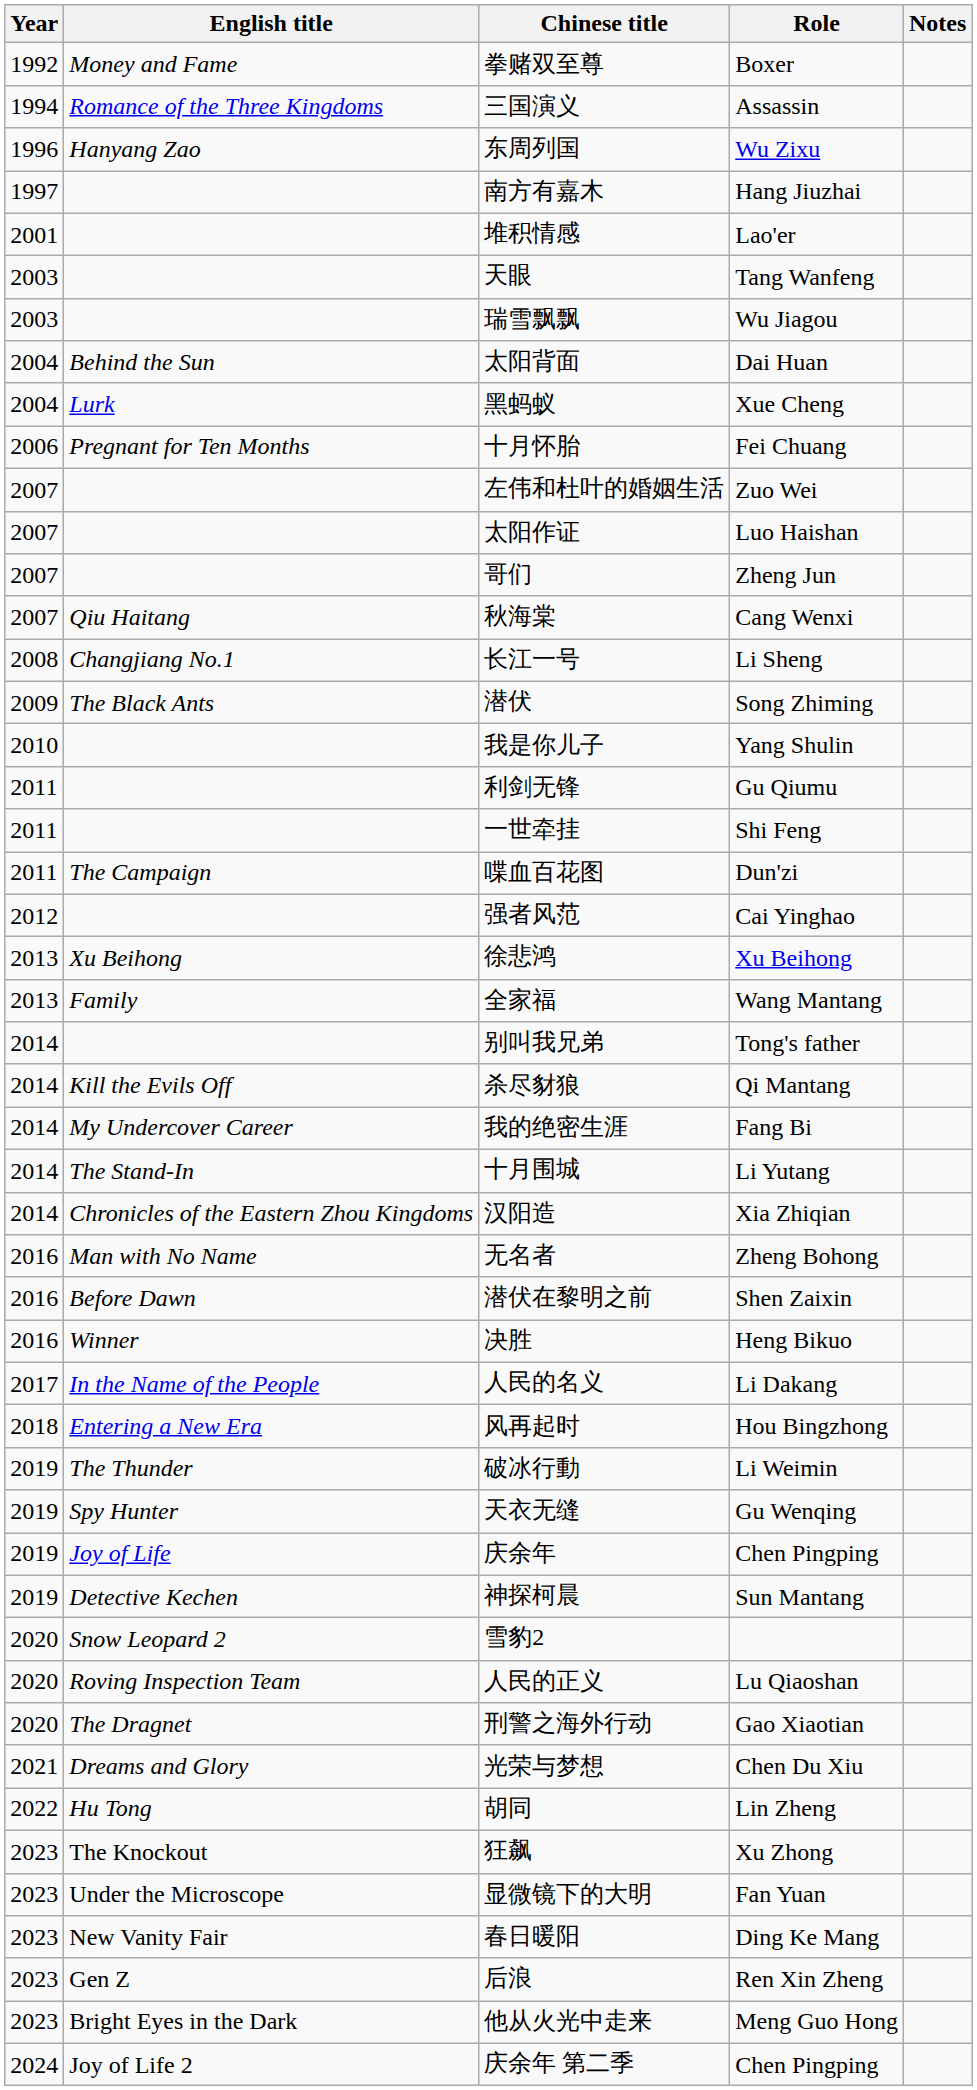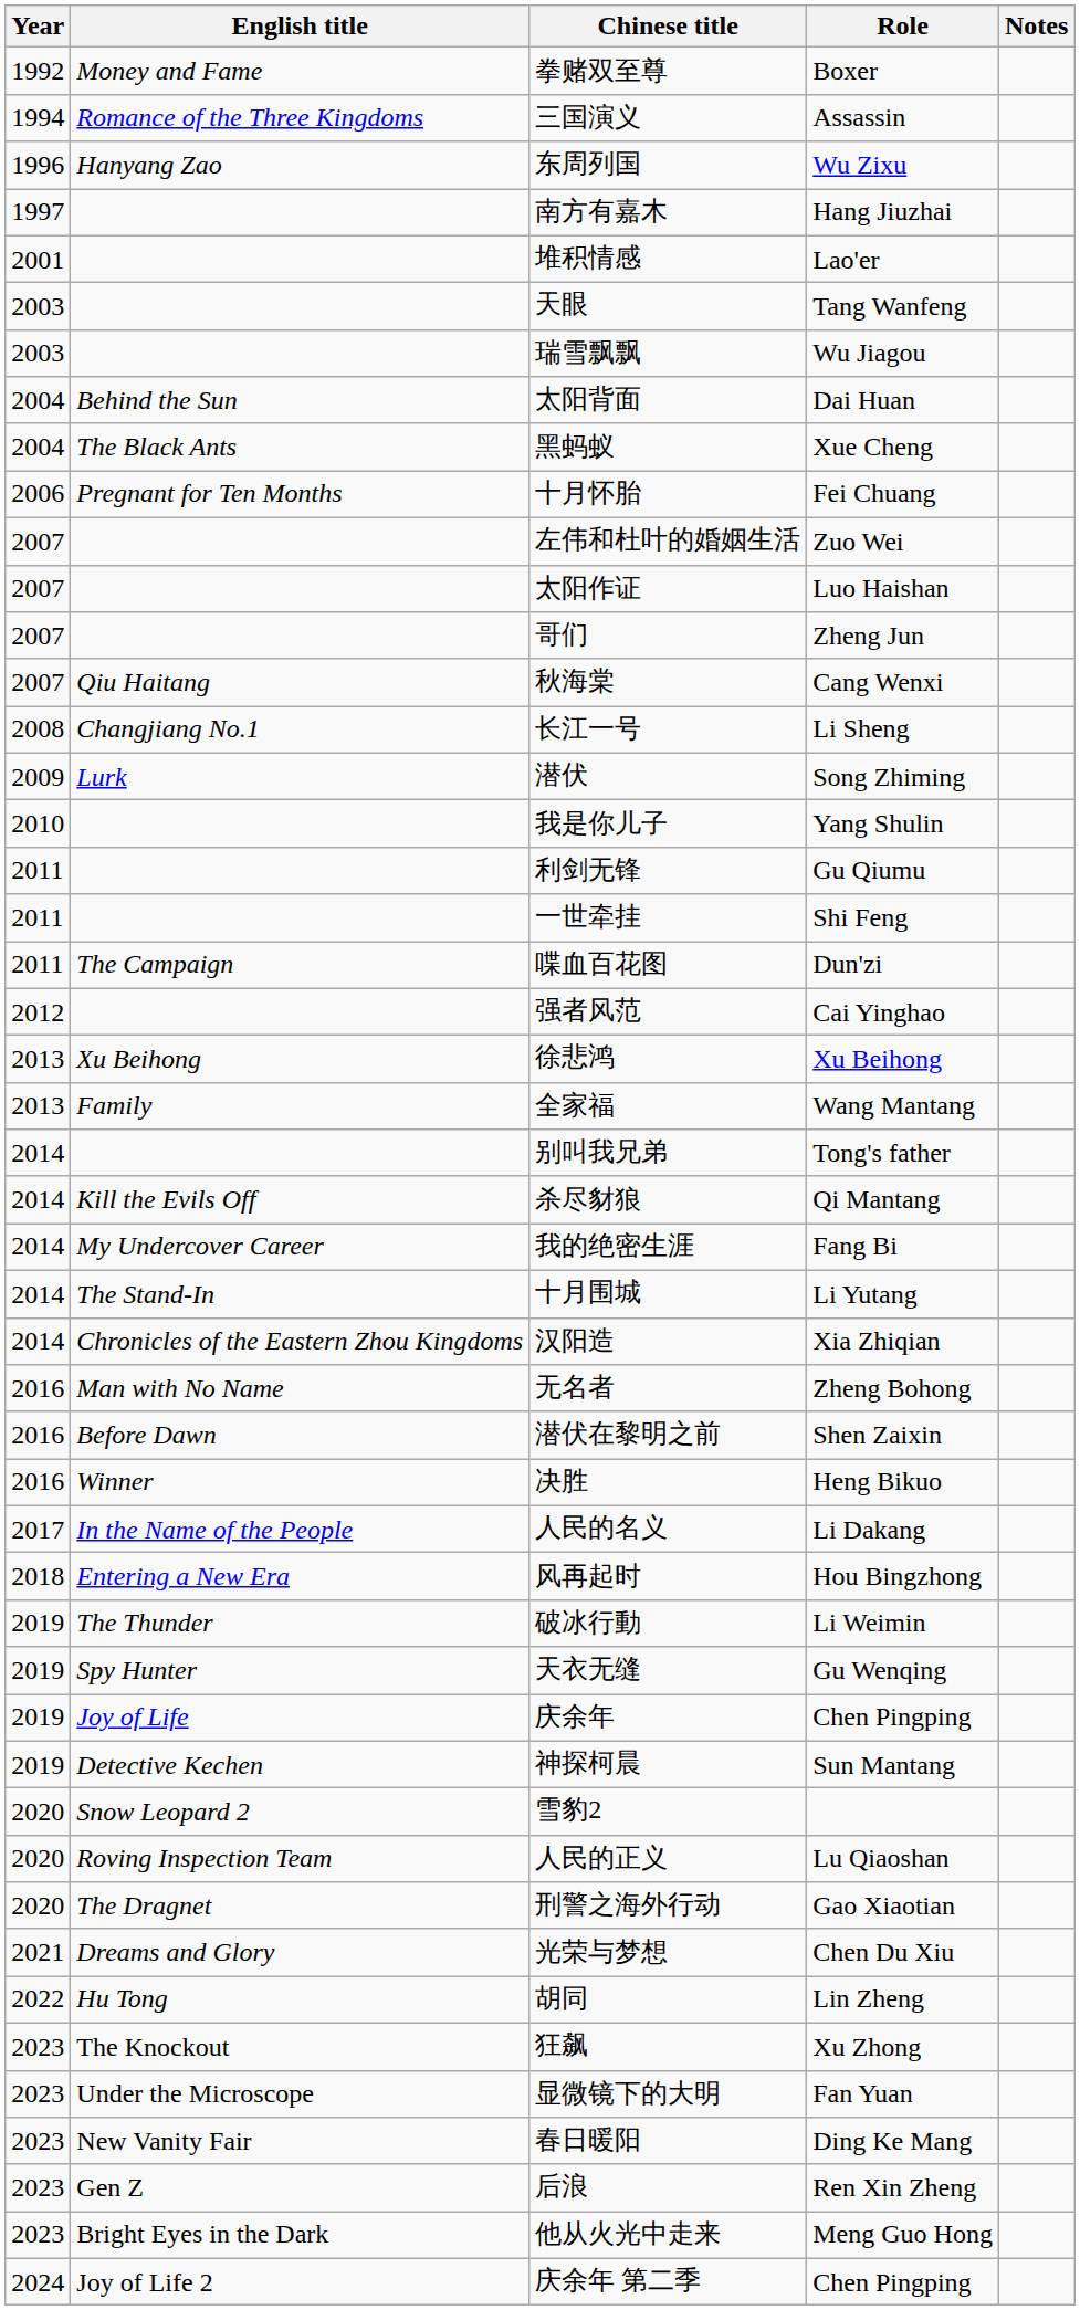黑蚂蚁 | English title: Lurk -> The Black Ants
潜伏 | English title: The Black Ants -> Lurk
